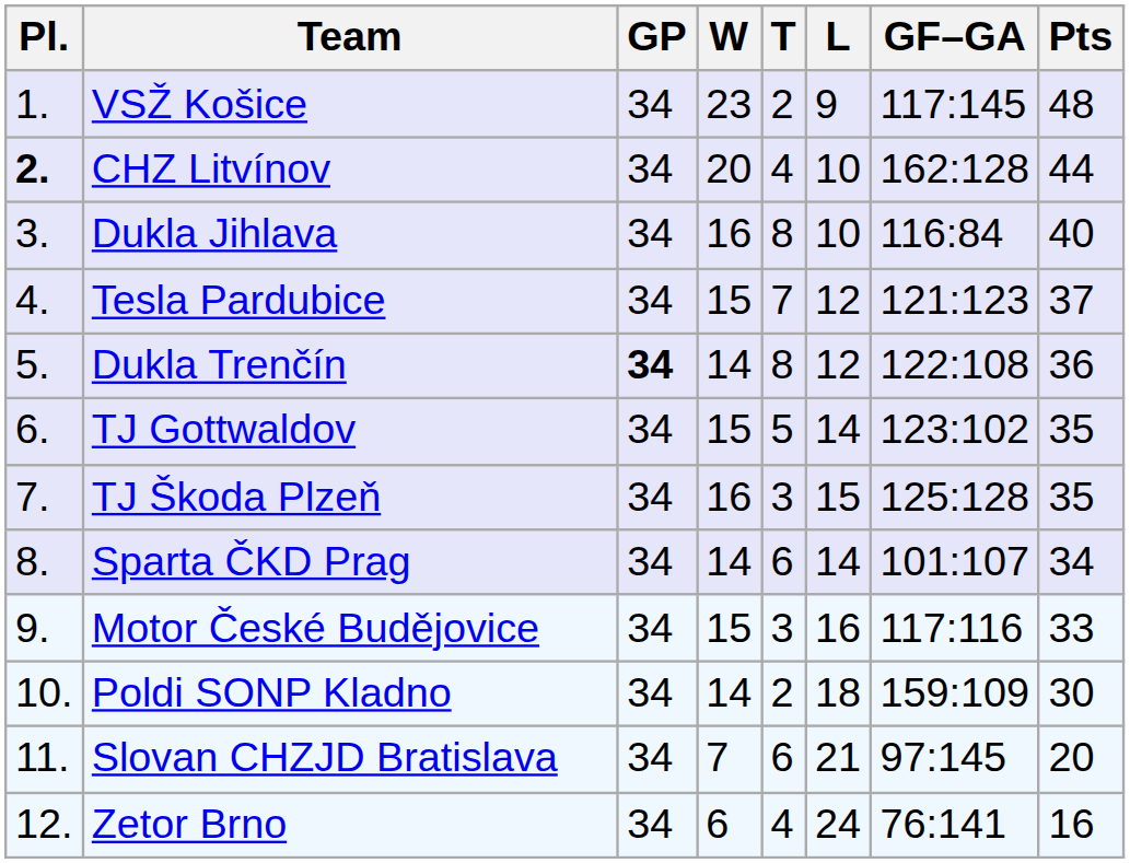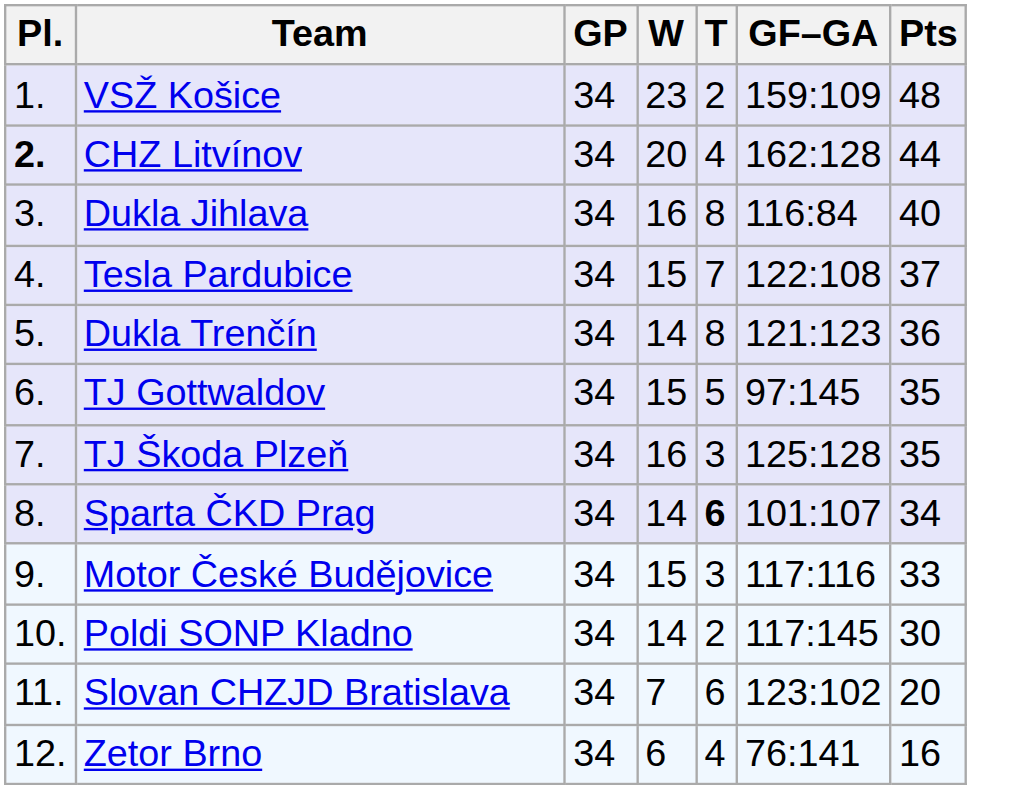- column: L | 9 | 10 | 10 | 12 | 12 | 14 | 15 | 14 | 16 | 18 | 21 | 24
VSŽ Košice | GF–GA: 117:145 -> 159:109
Tesla Pardubice | GF–GA: 121:123 -> 122:108
Dukla Trenčín | GP: bold -> normal
Dukla Trenčín | GF–GA: 122:108 -> 121:123
TJ Gottwaldov | GF–GA: 123:102 -> 97:145
Sparta ČKD Prag | T: normal -> bold
Poldi SONP Kladno | GF–GA: 159:109 -> 117:145
Slovan CHZJD Bratislava | GF–GA: 97:145 -> 123:102
